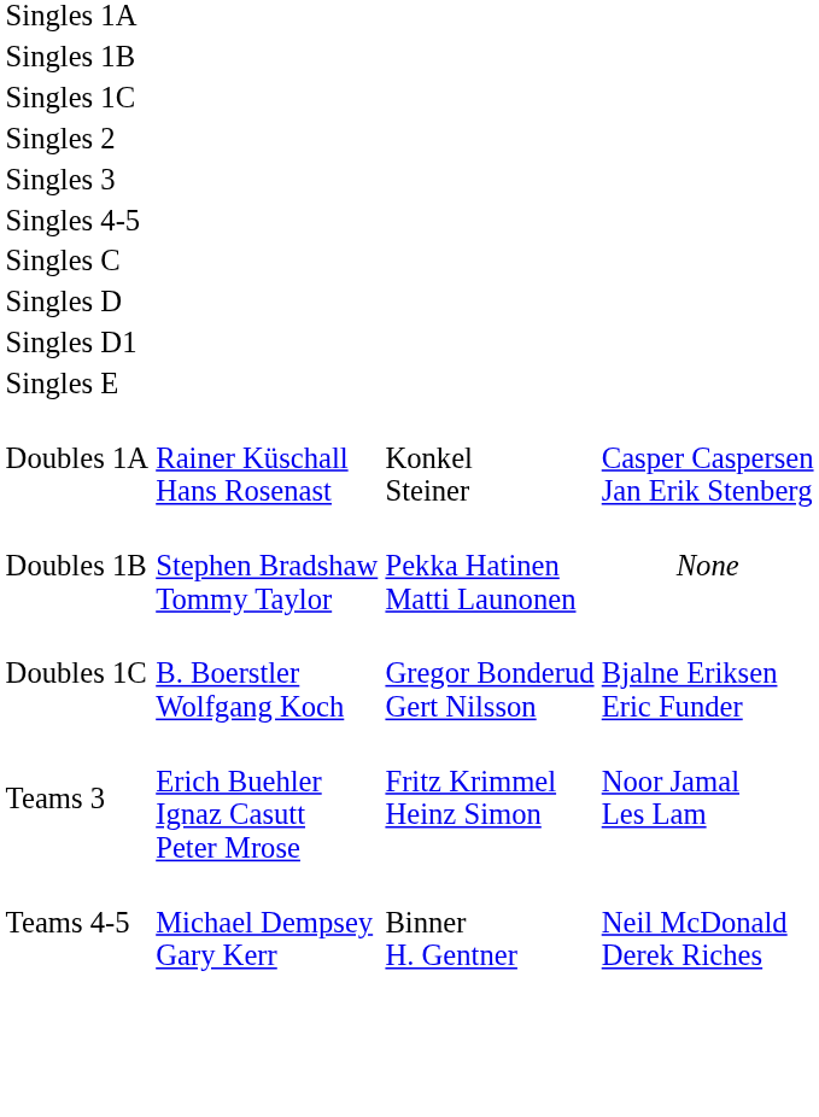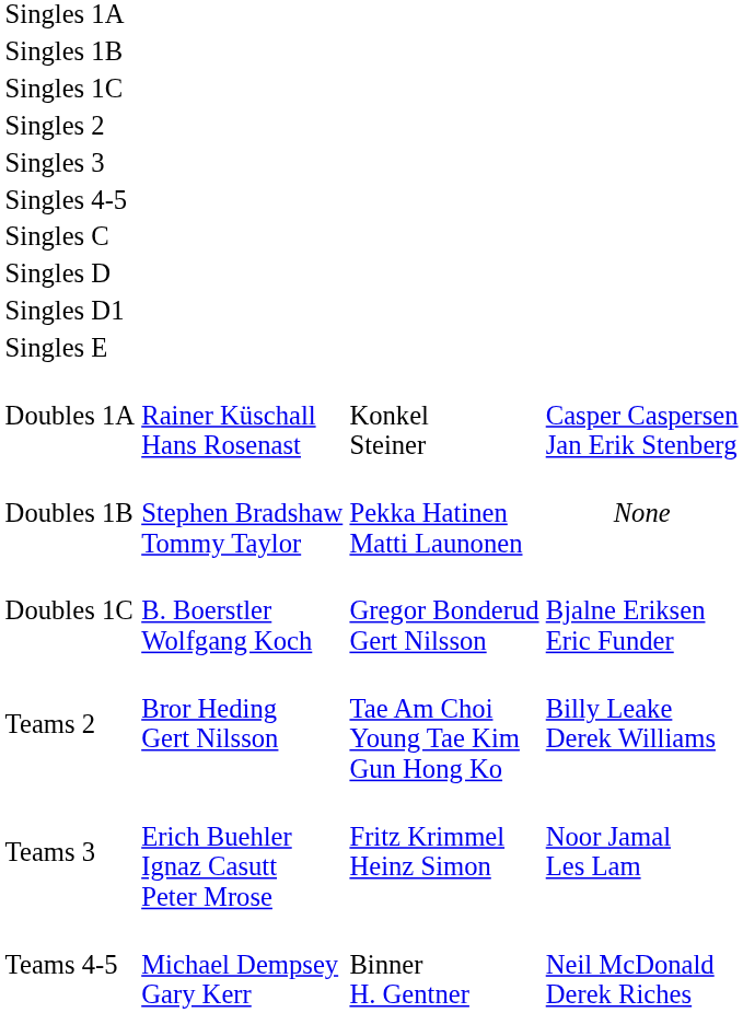+ row: Teams 2 | Bror Heding Gert Nilsson | Tae Am Choi Young Tae Kim Gun Hong Ko | Billy Leake Derek Williams
